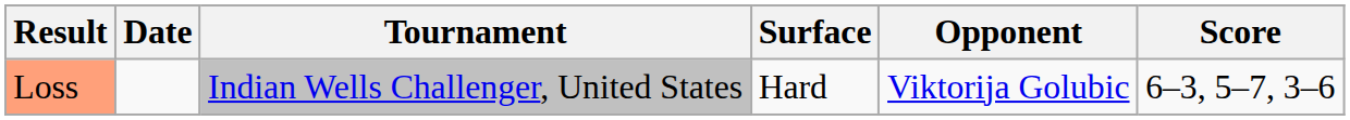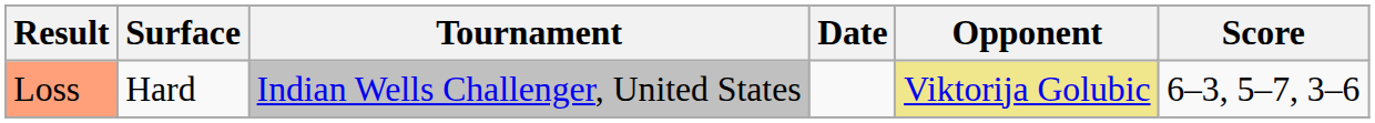columns swapped: Date <-> Surface
Loss | Opponent: no background -> khaki background
